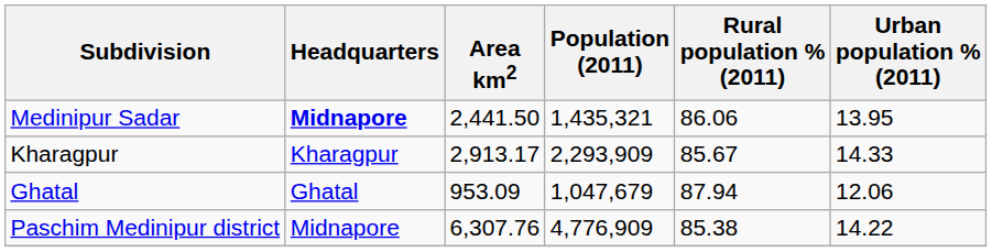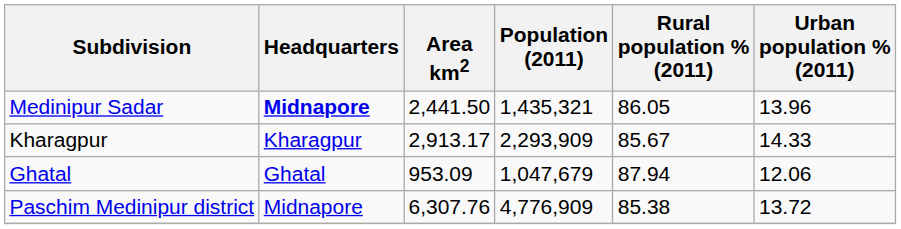Medinipur Sadar | Rural population % (2011): 86.06 -> 86.05
Medinipur Sadar | Urban population % (2011): 13.95 -> 13.96
Paschim Medinipur district | Urban population % (2011): 14.22 -> 13.72
